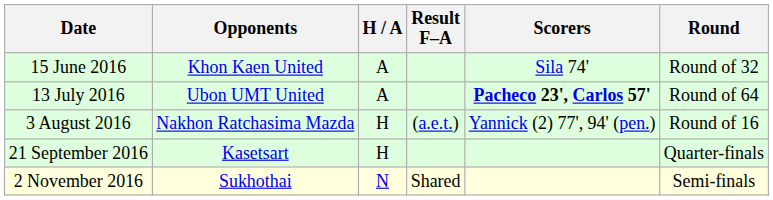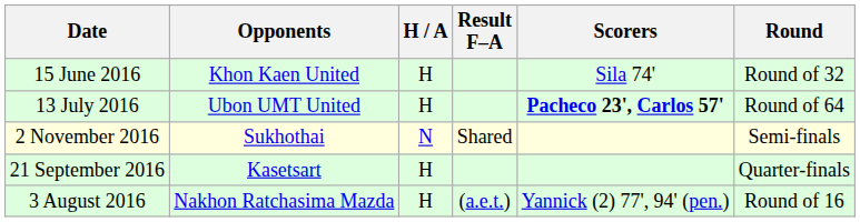15 June 2016 | H / A: A -> H
13 July 2016 | H / A: A -> H
rows swapped: 3 August 2016 <-> 2 November 2016
